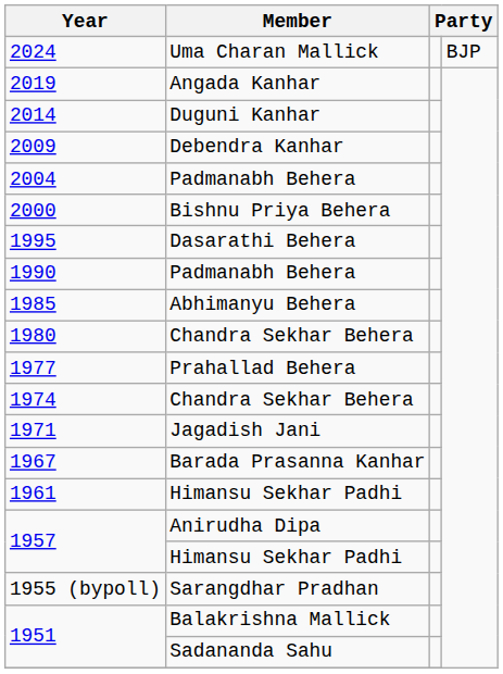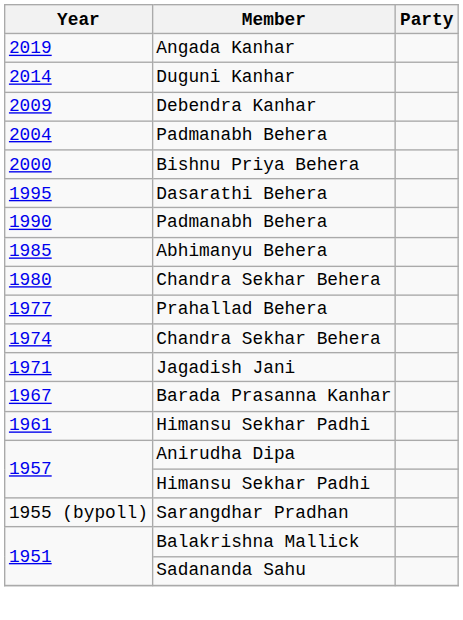- row: 2024 | Uma Charan Mallick | BJP
